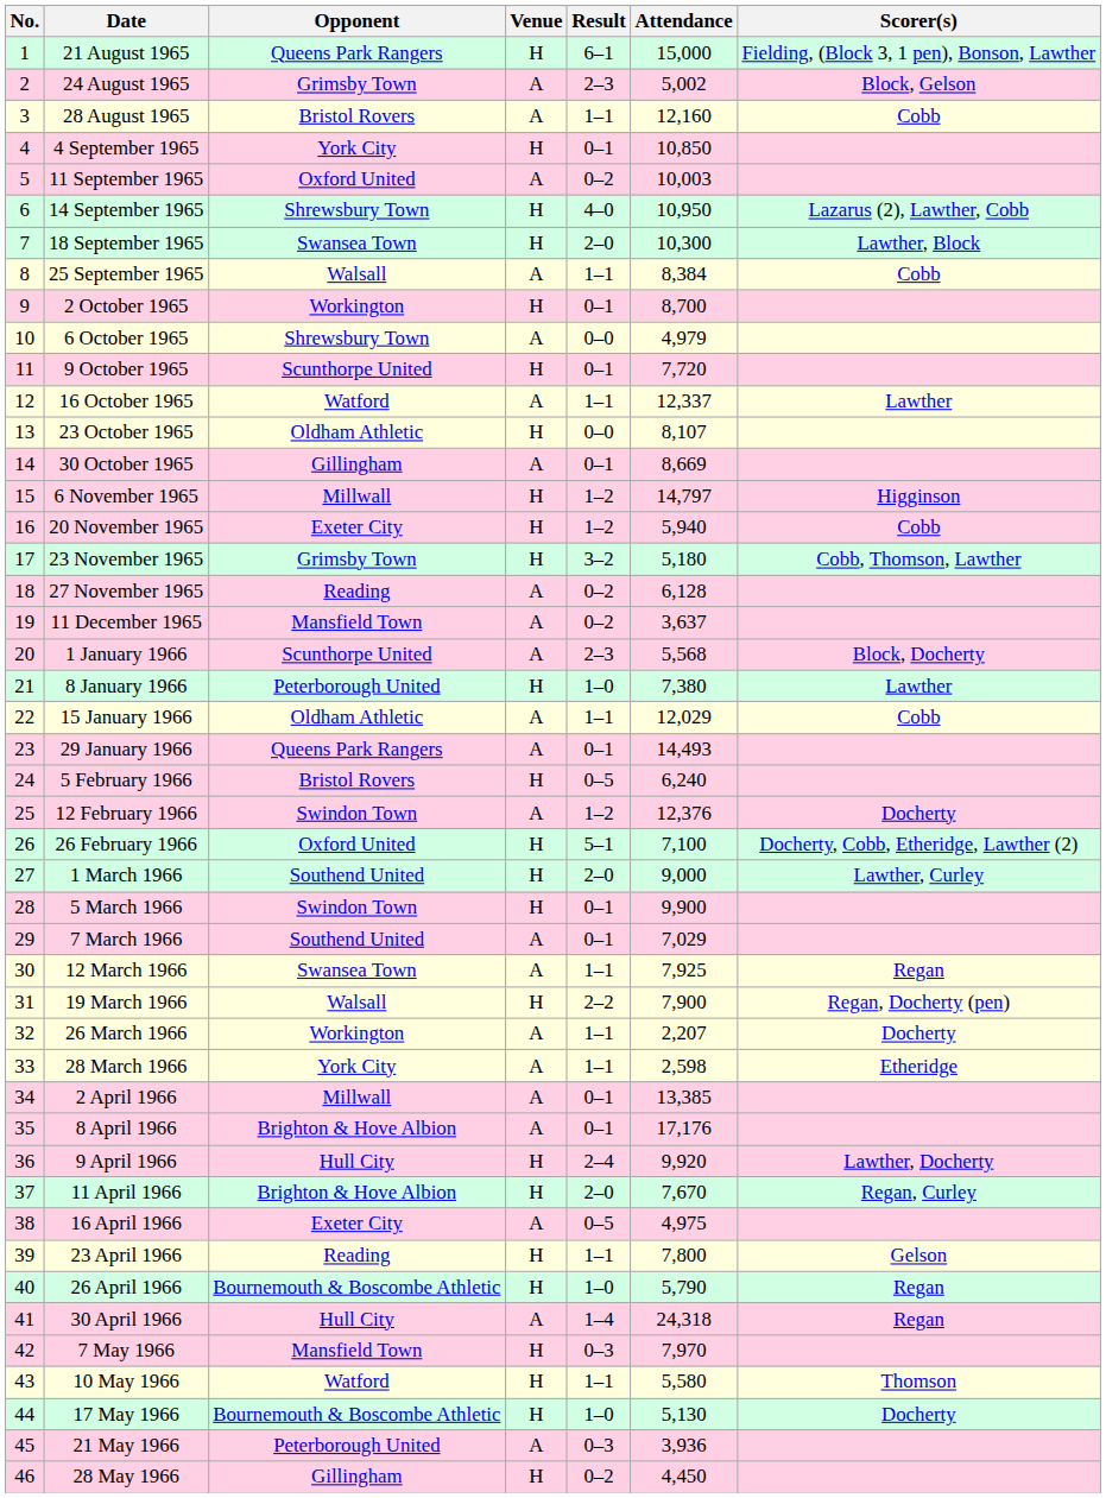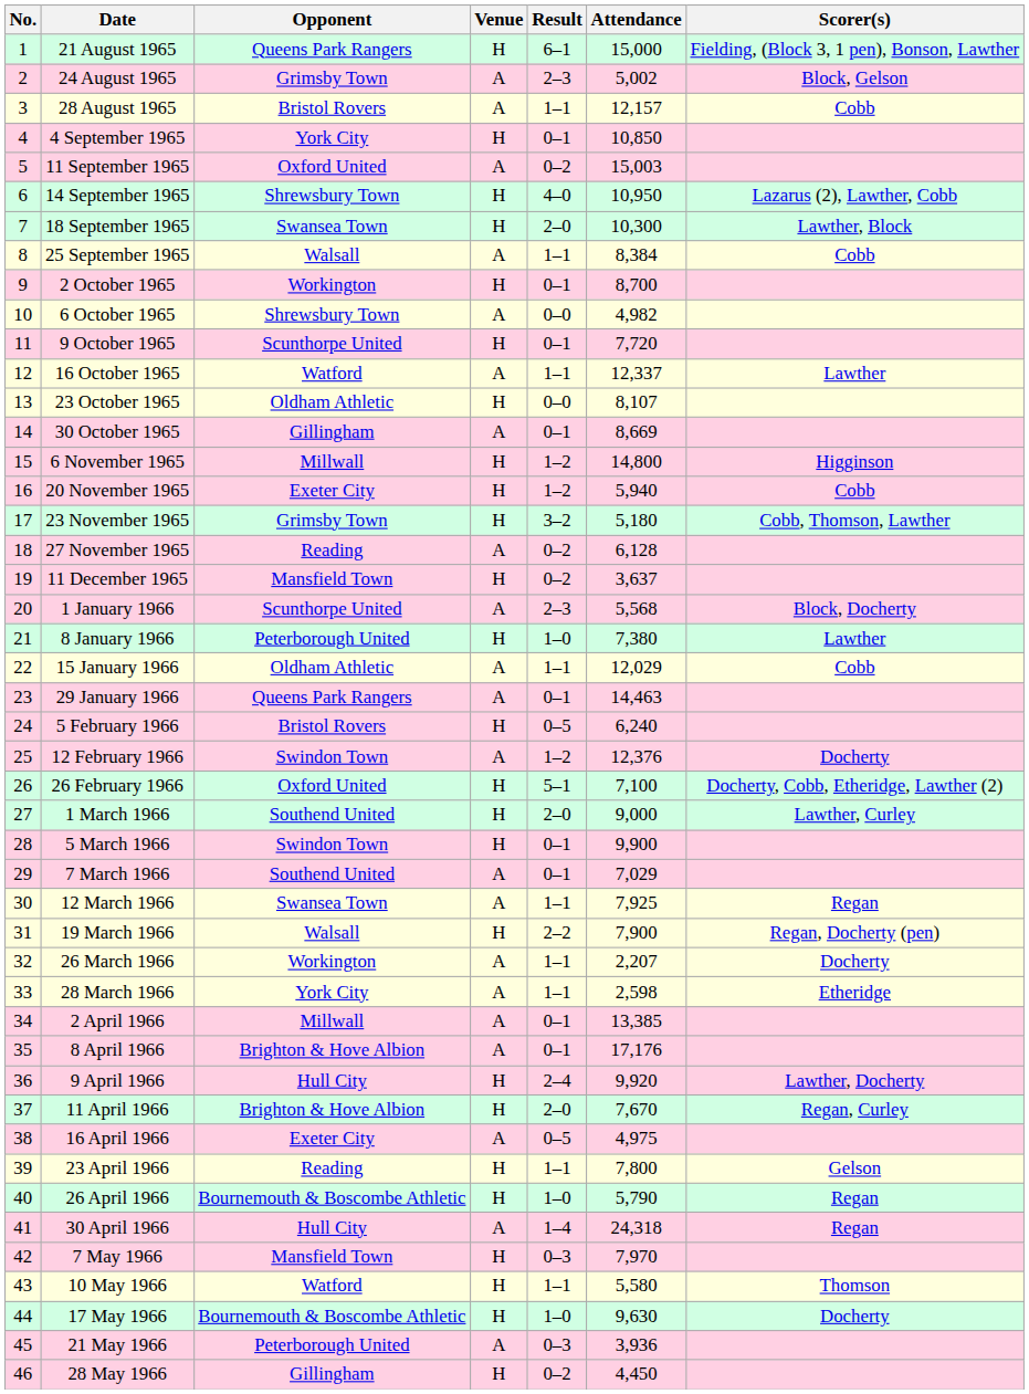28 August 1965 | Attendance: 12,160 -> 12,157
11 September 1965 | Attendance: 10,003 -> 15,003
6 October 1965 | Attendance: 4,979 -> 4,982
6 November 1965 | Attendance: 14,797 -> 14,800
11 December 1965 | Venue: A -> H
29 January 1966 | Attendance: 14,493 -> 14,463
17 May 1966 | Attendance: 5,130 -> 9,630
